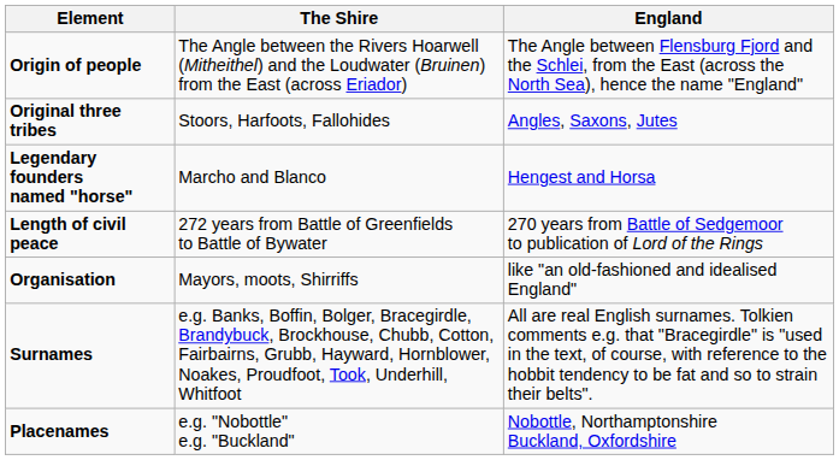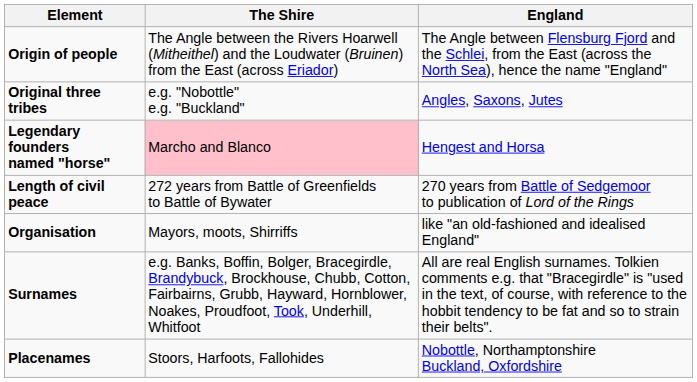Original three tribes | The Shire: Stoors, Harfoots, Fallohides -> e.g. "Nobottle" e.g. "Buckland"
Legendary founders named "horse" | The Shire: no background -> pink background
Placenames | The Shire: e.g. "Nobottle" e.g. "Buckland" -> Stoors, Harfoots, Fallohides
